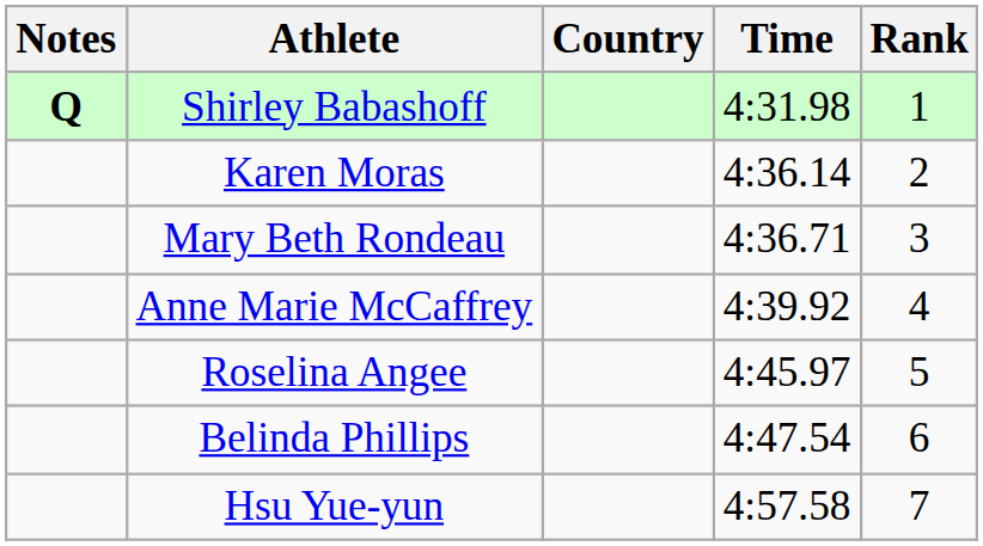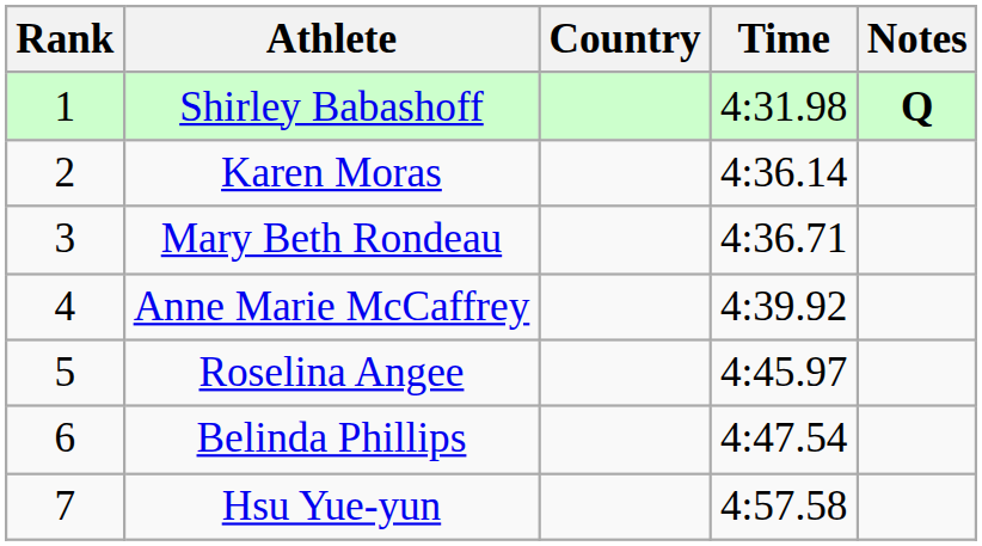columns swapped: Rank <-> Notes
